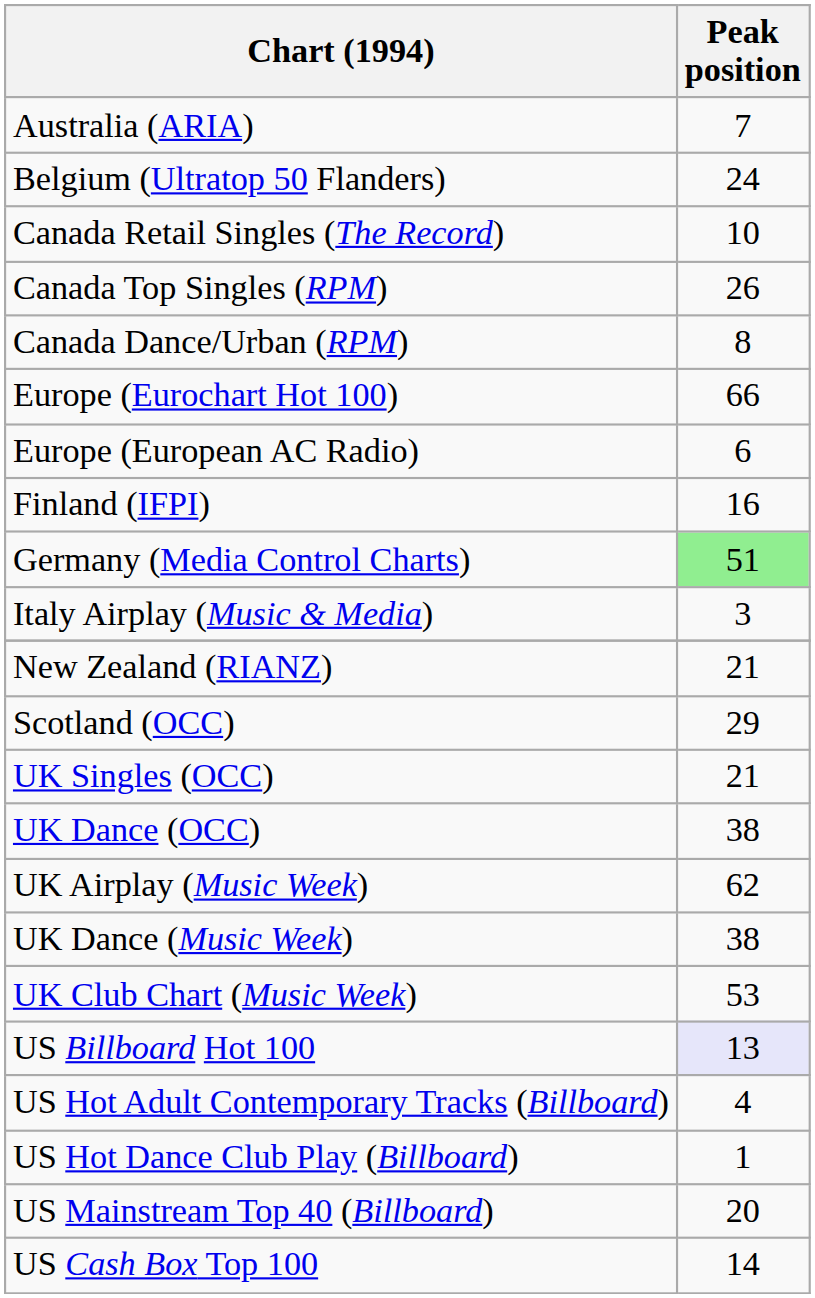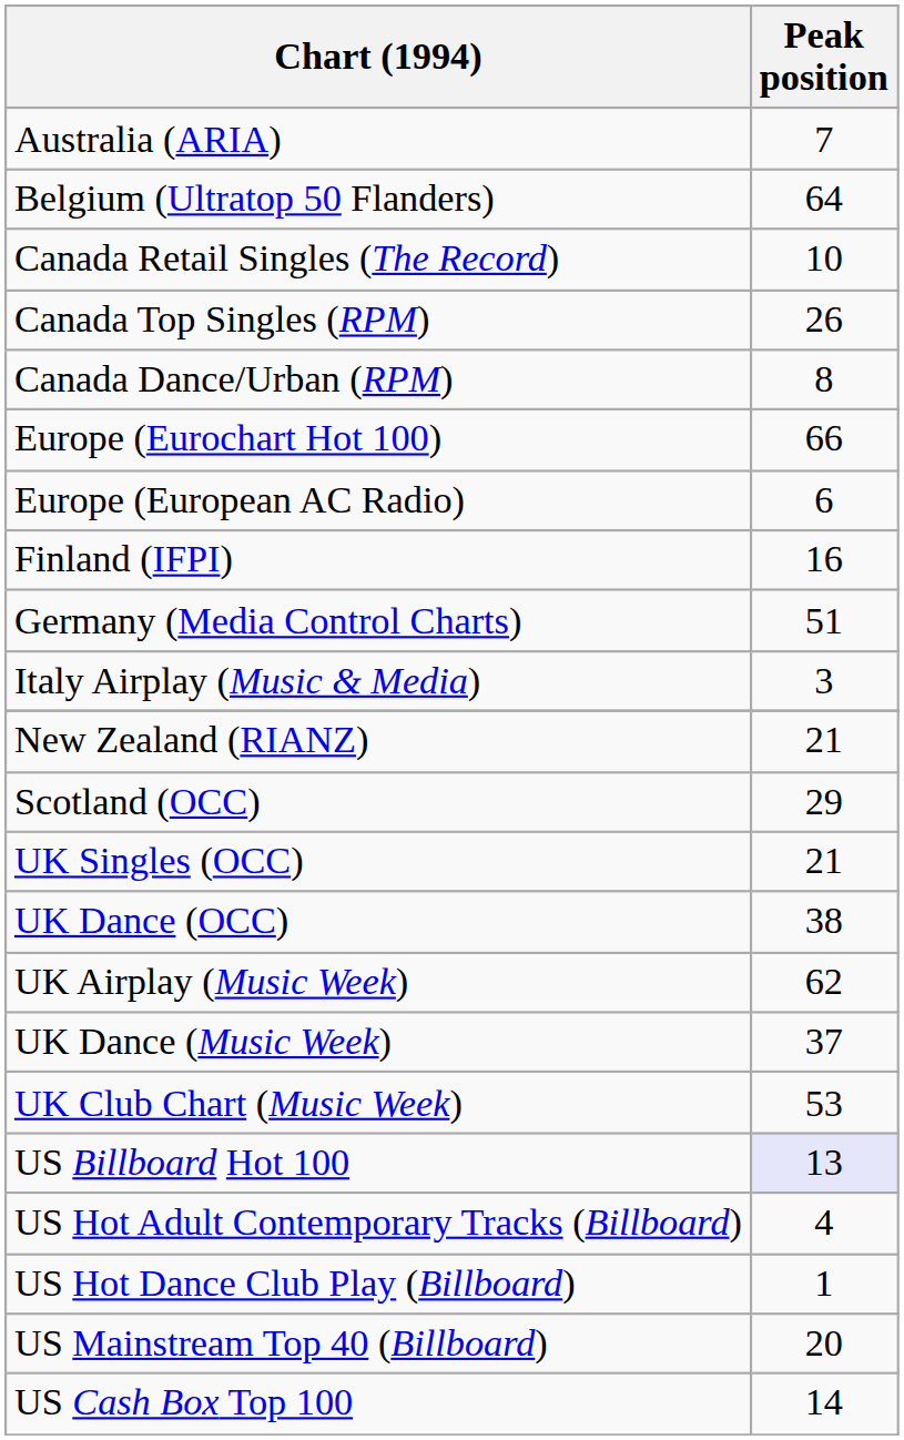Belgium (Ultratop 50 Flanders) | Peak position: 24 -> 64
Germany (Media Control Charts) | Peak position: lightgreen background -> no background
UK Dance (Music Week) | Peak position: 38 -> 37
